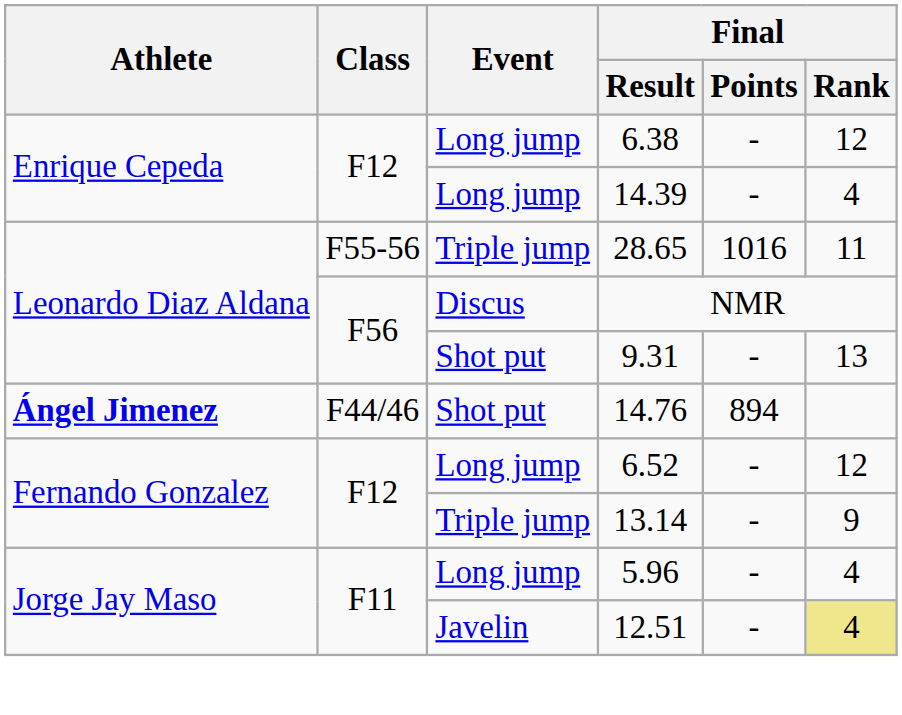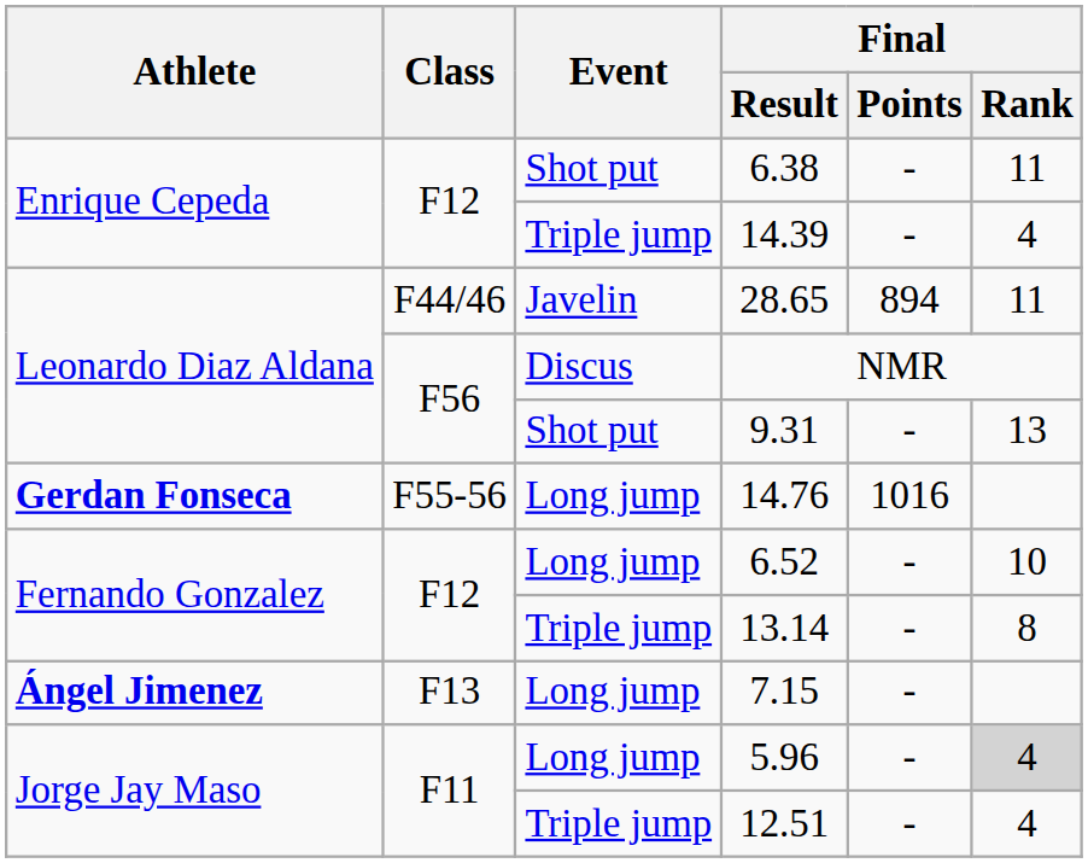6.38 | Event: Long jump -> Shot put
6.38 | Final / Rank: 12 -> 11
14.39 | Event: Long jump -> Triple jump
28.65 | Class: F55-56 -> F44/46
28.65 | Event: Triple jump -> Javelin
28.65 | Final / Points: 1016 -> 894
14.76 | Athlete: Ángel Jimenez -> Gerdan Fonseca
14.76 | Class: F44/46 -> F55-56
14.76 | Event: Shot put -> Long jump
14.76 | Final / Points: 894 -> 1016
6.52 | Final / Rank: 12 -> 10
13.14 | Final / Rank: 9 -> 8
+ row: Ángel Jimenez | F13 | Long jump | 7.15 | -
5.96 | Final / Rank: no background -> lightgrey background
12.51 | Event: Javelin -> Triple jump
12.51 | Final / Rank: khaki background -> no background
